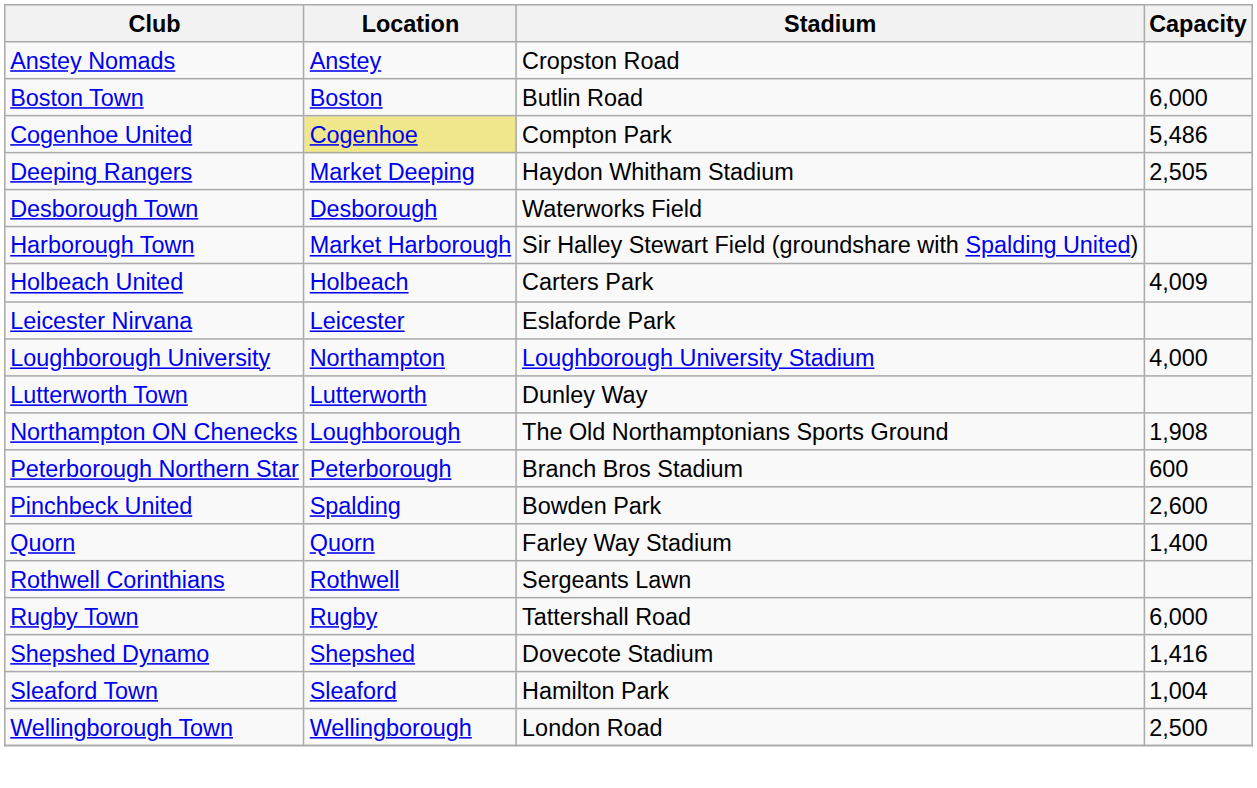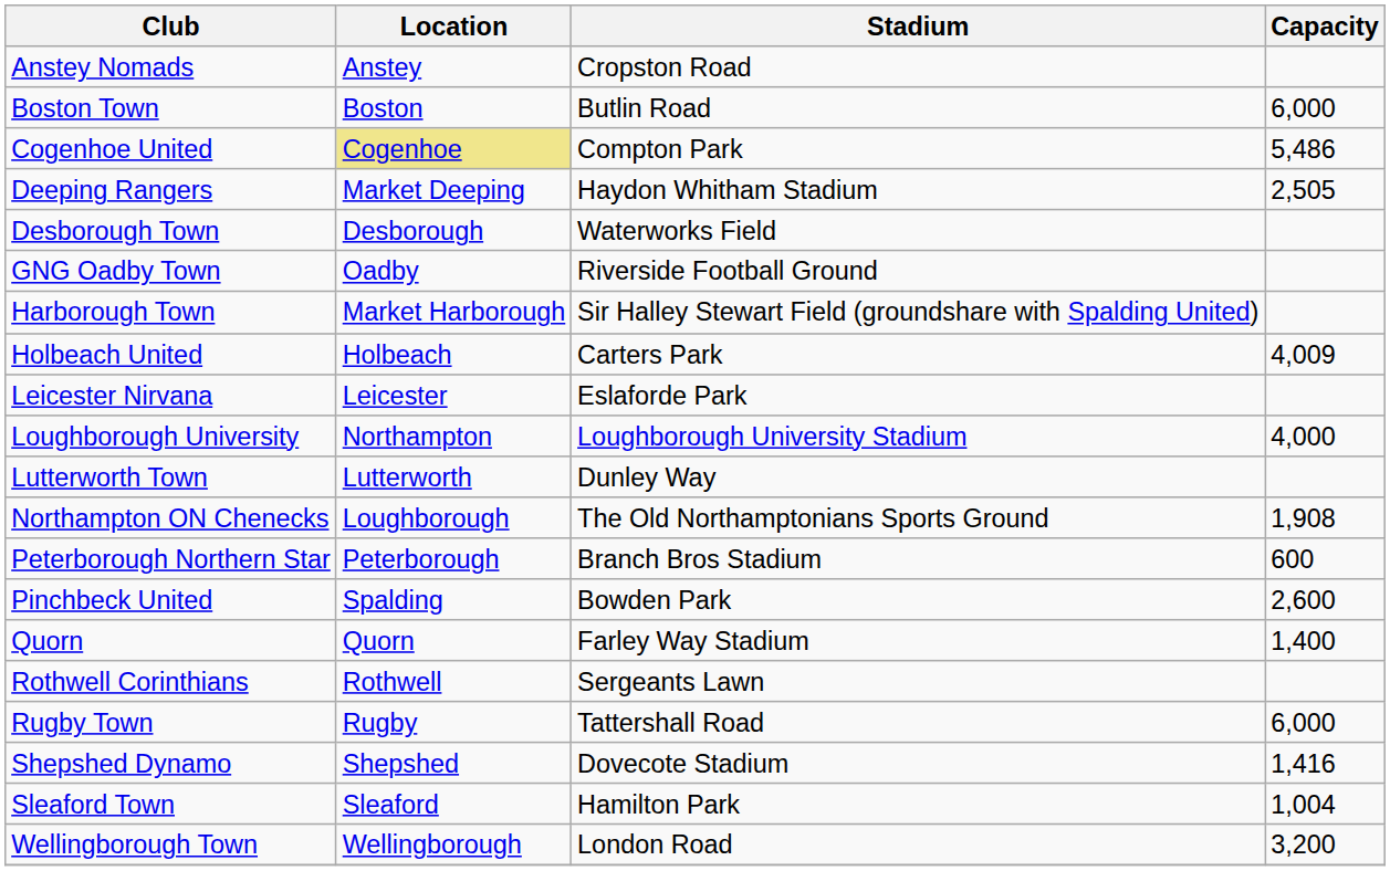+ row: GNG Oadby Town | Oadby | Riverside Football Ground
Wellingborough Town | Capacity: 2,500 -> 3,200
